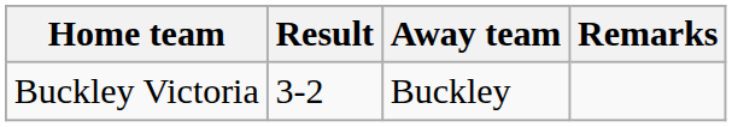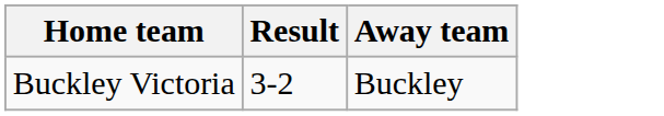- column: Remarks
